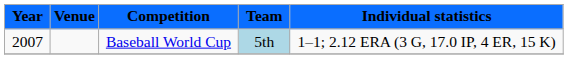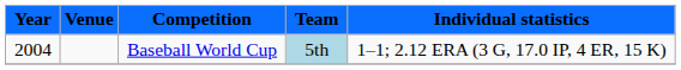Baseball World Cup | Year: 2007 -> 2004
